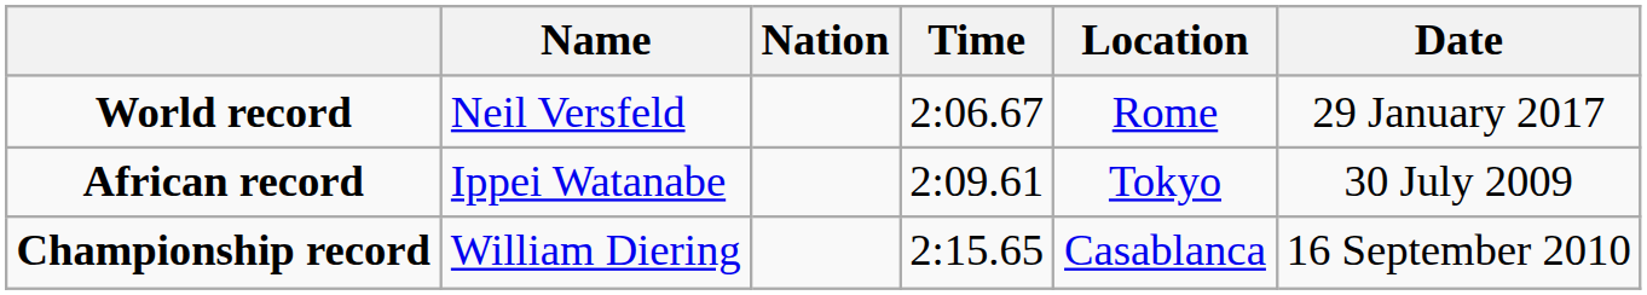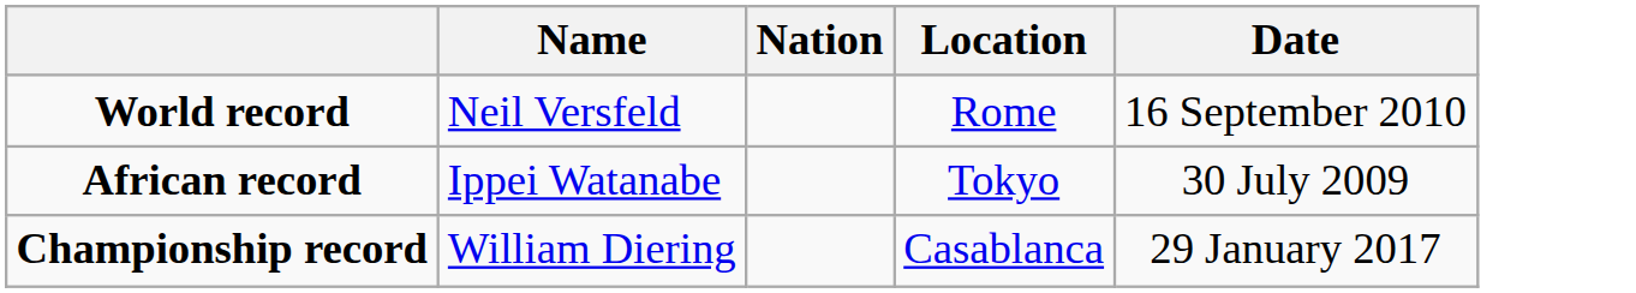- column: Time | 2:06.67 | 2:09.61 | 2:15.65
World record | Date: 29 January 2017 -> 16 September 2010
Championship record | Date: 16 September 2010 -> 29 January 2017
